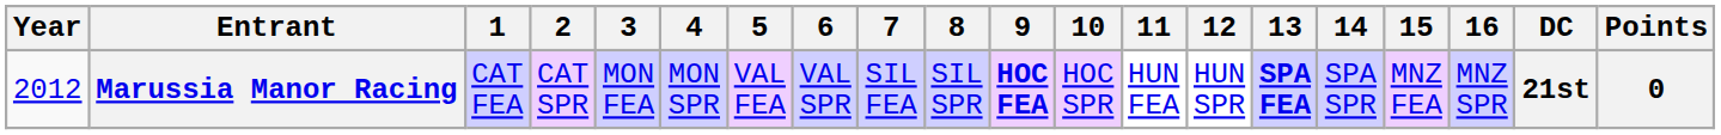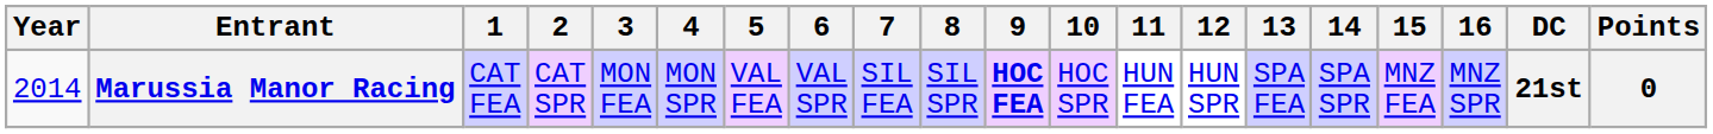Marussia Manor Racing | Year: 2012 -> 2014
Marussia Manor Racing | 13: bold -> normal
